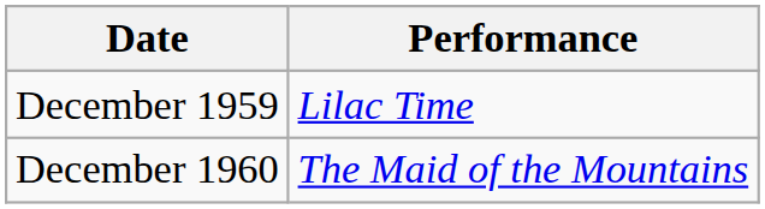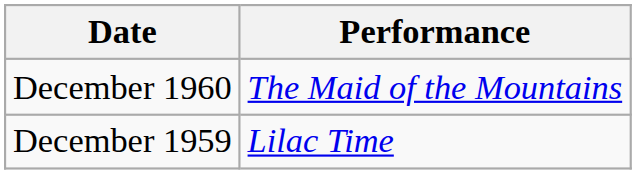rows swapped: December 1959 <-> December 1960
